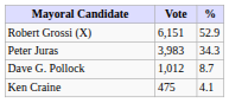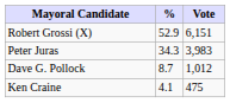columns swapped: Vote <-> %
